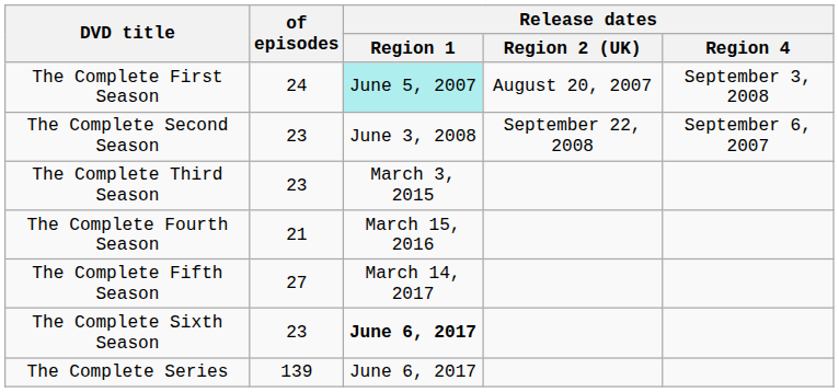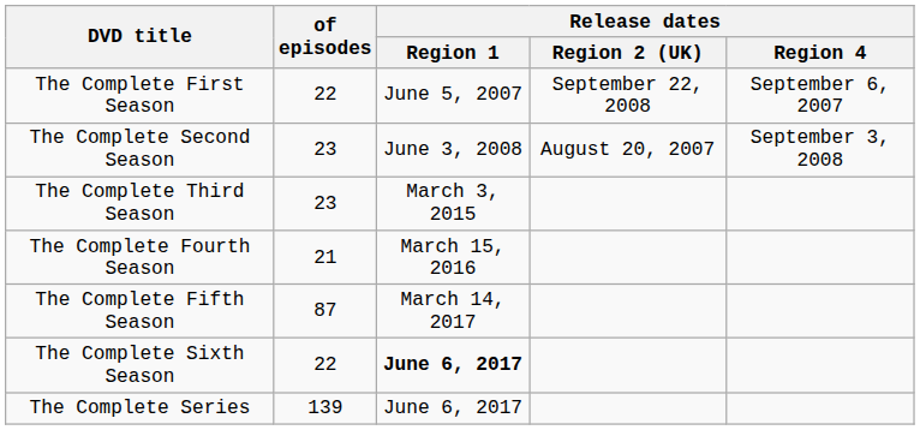The Complete First Season | of episodes: 24 -> 22
The Complete First Season | Release dates / Region 1: paleturquoise background -> no background
The Complete First Season | Release dates / Region 2 (UK): August 20, 2007 -> September 22, 2008
The Complete First Season | Release dates / Region 4: September 3, 2008 -> September 6, 2007
The Complete Second Season | Release dates / Region 2 (UK): September 22, 2008 -> August 20, 2007
The Complete Second Season | Release dates / Region 4: September 6, 2007 -> September 3, 2008
The Complete Fifth Season | of episodes: 27 -> 87
The Complete Sixth Season | of episodes: 23 -> 22
